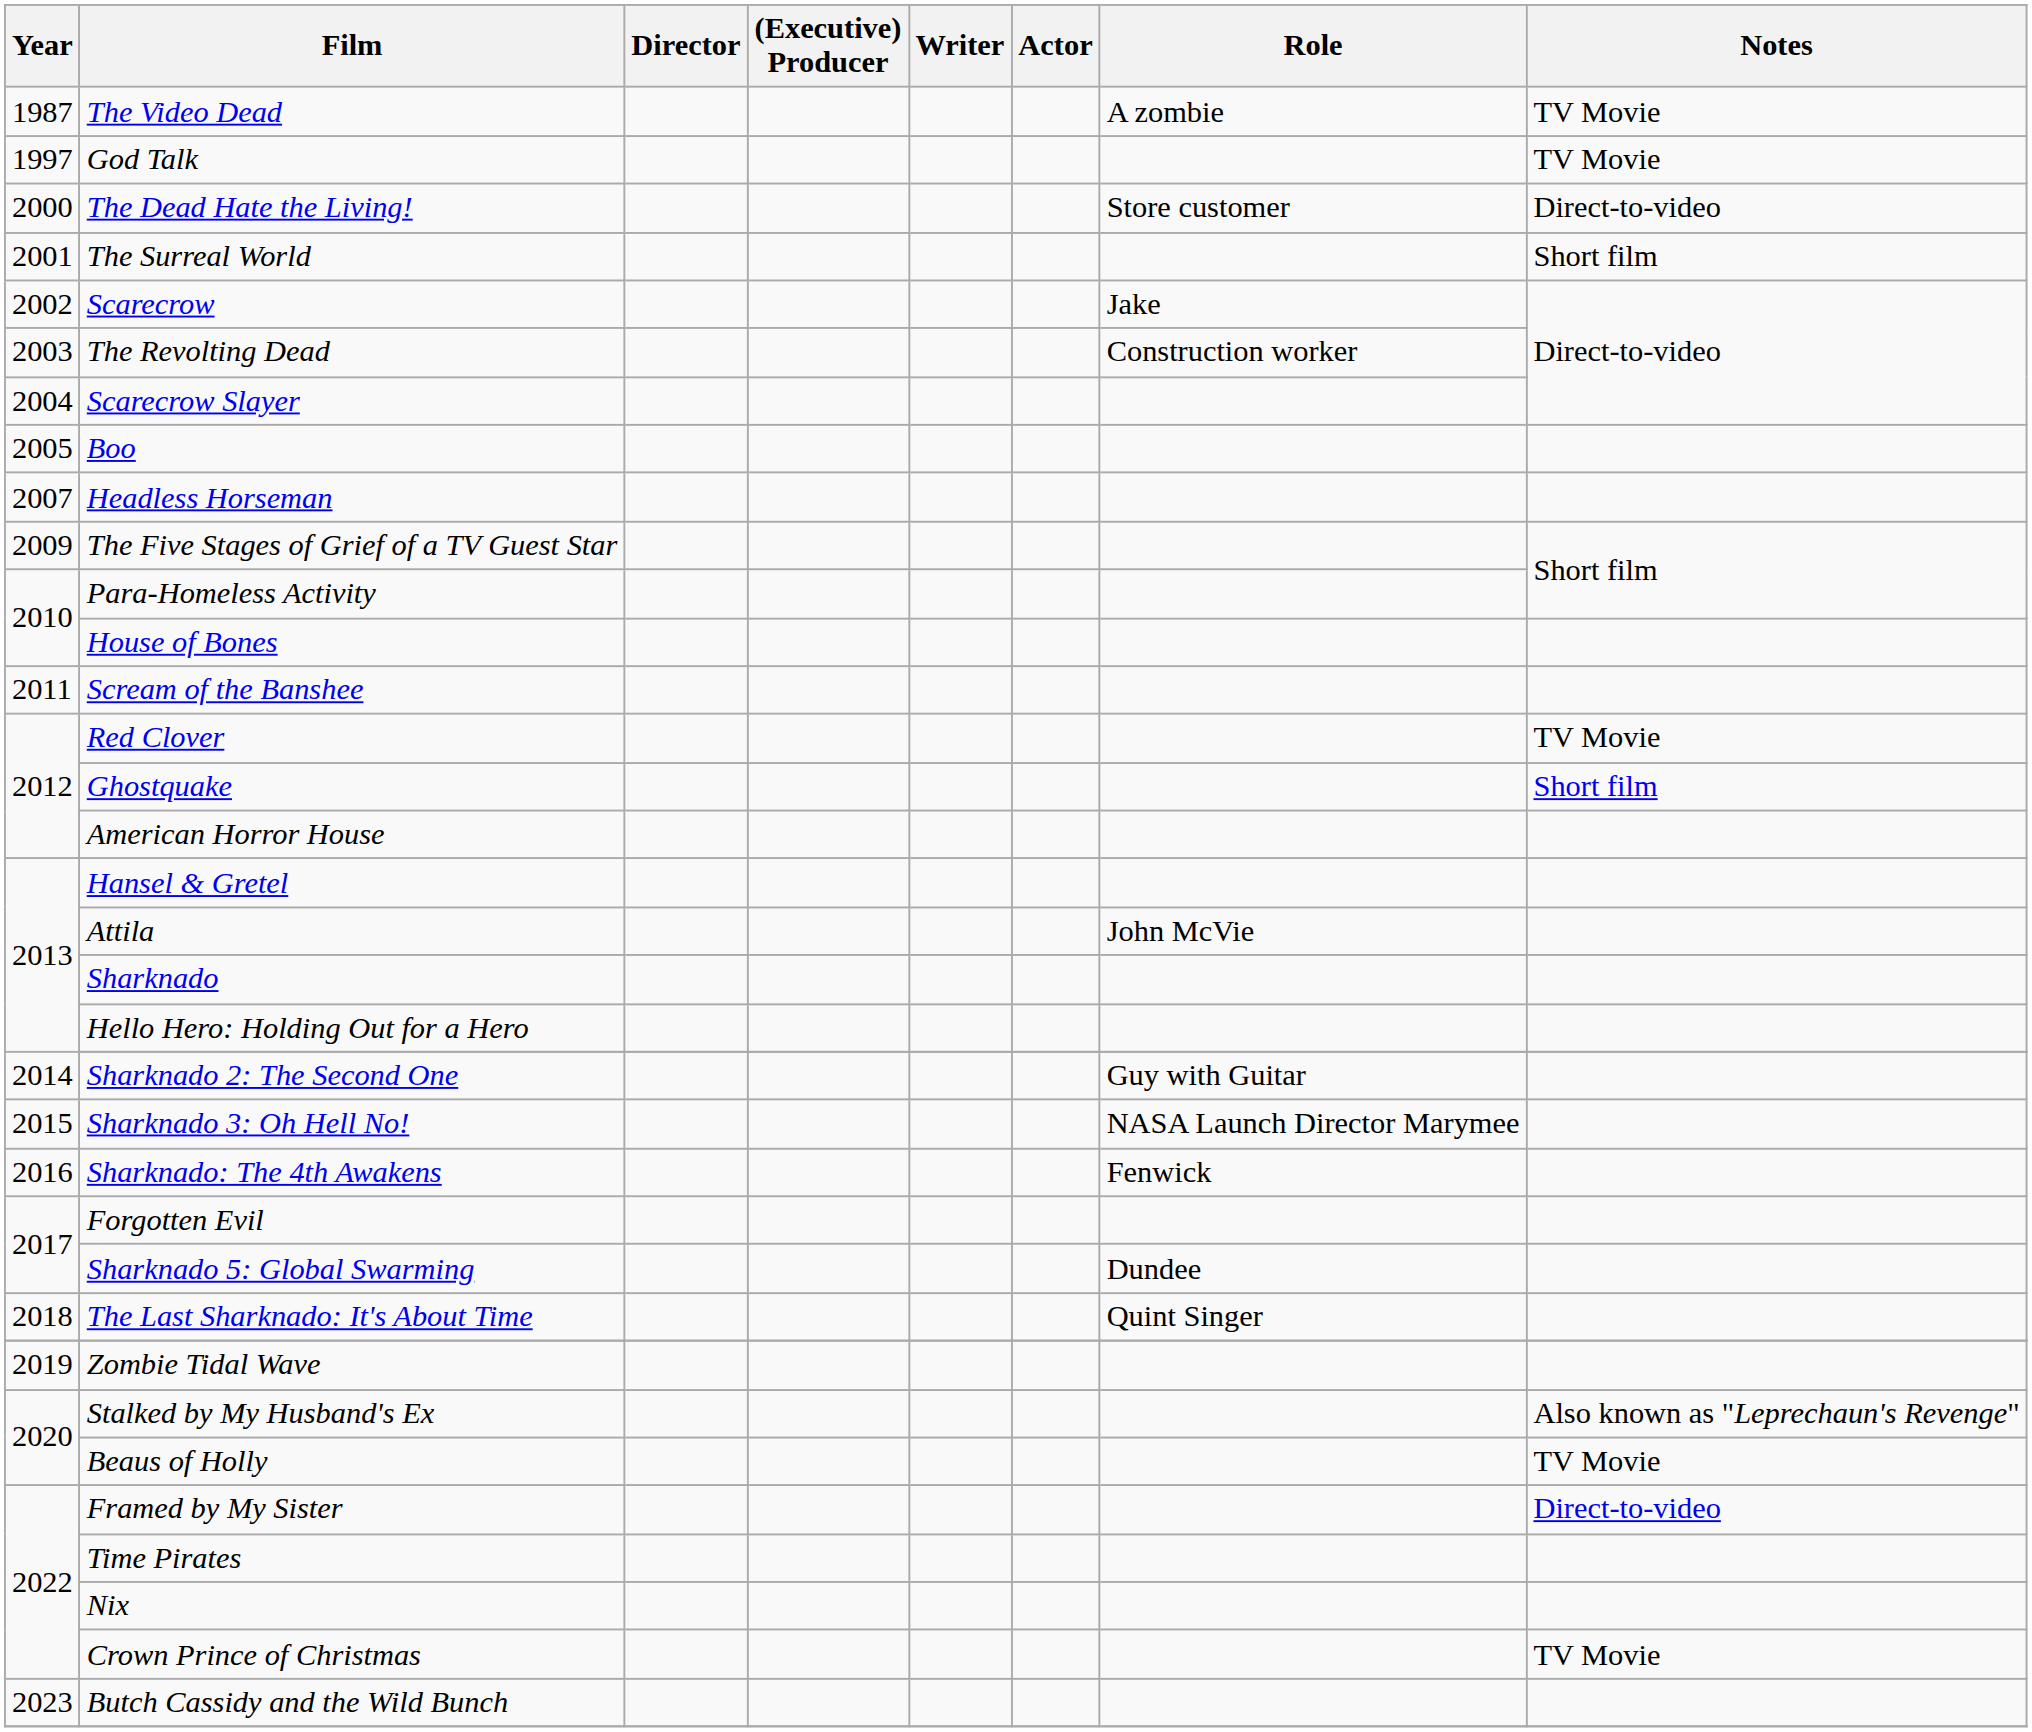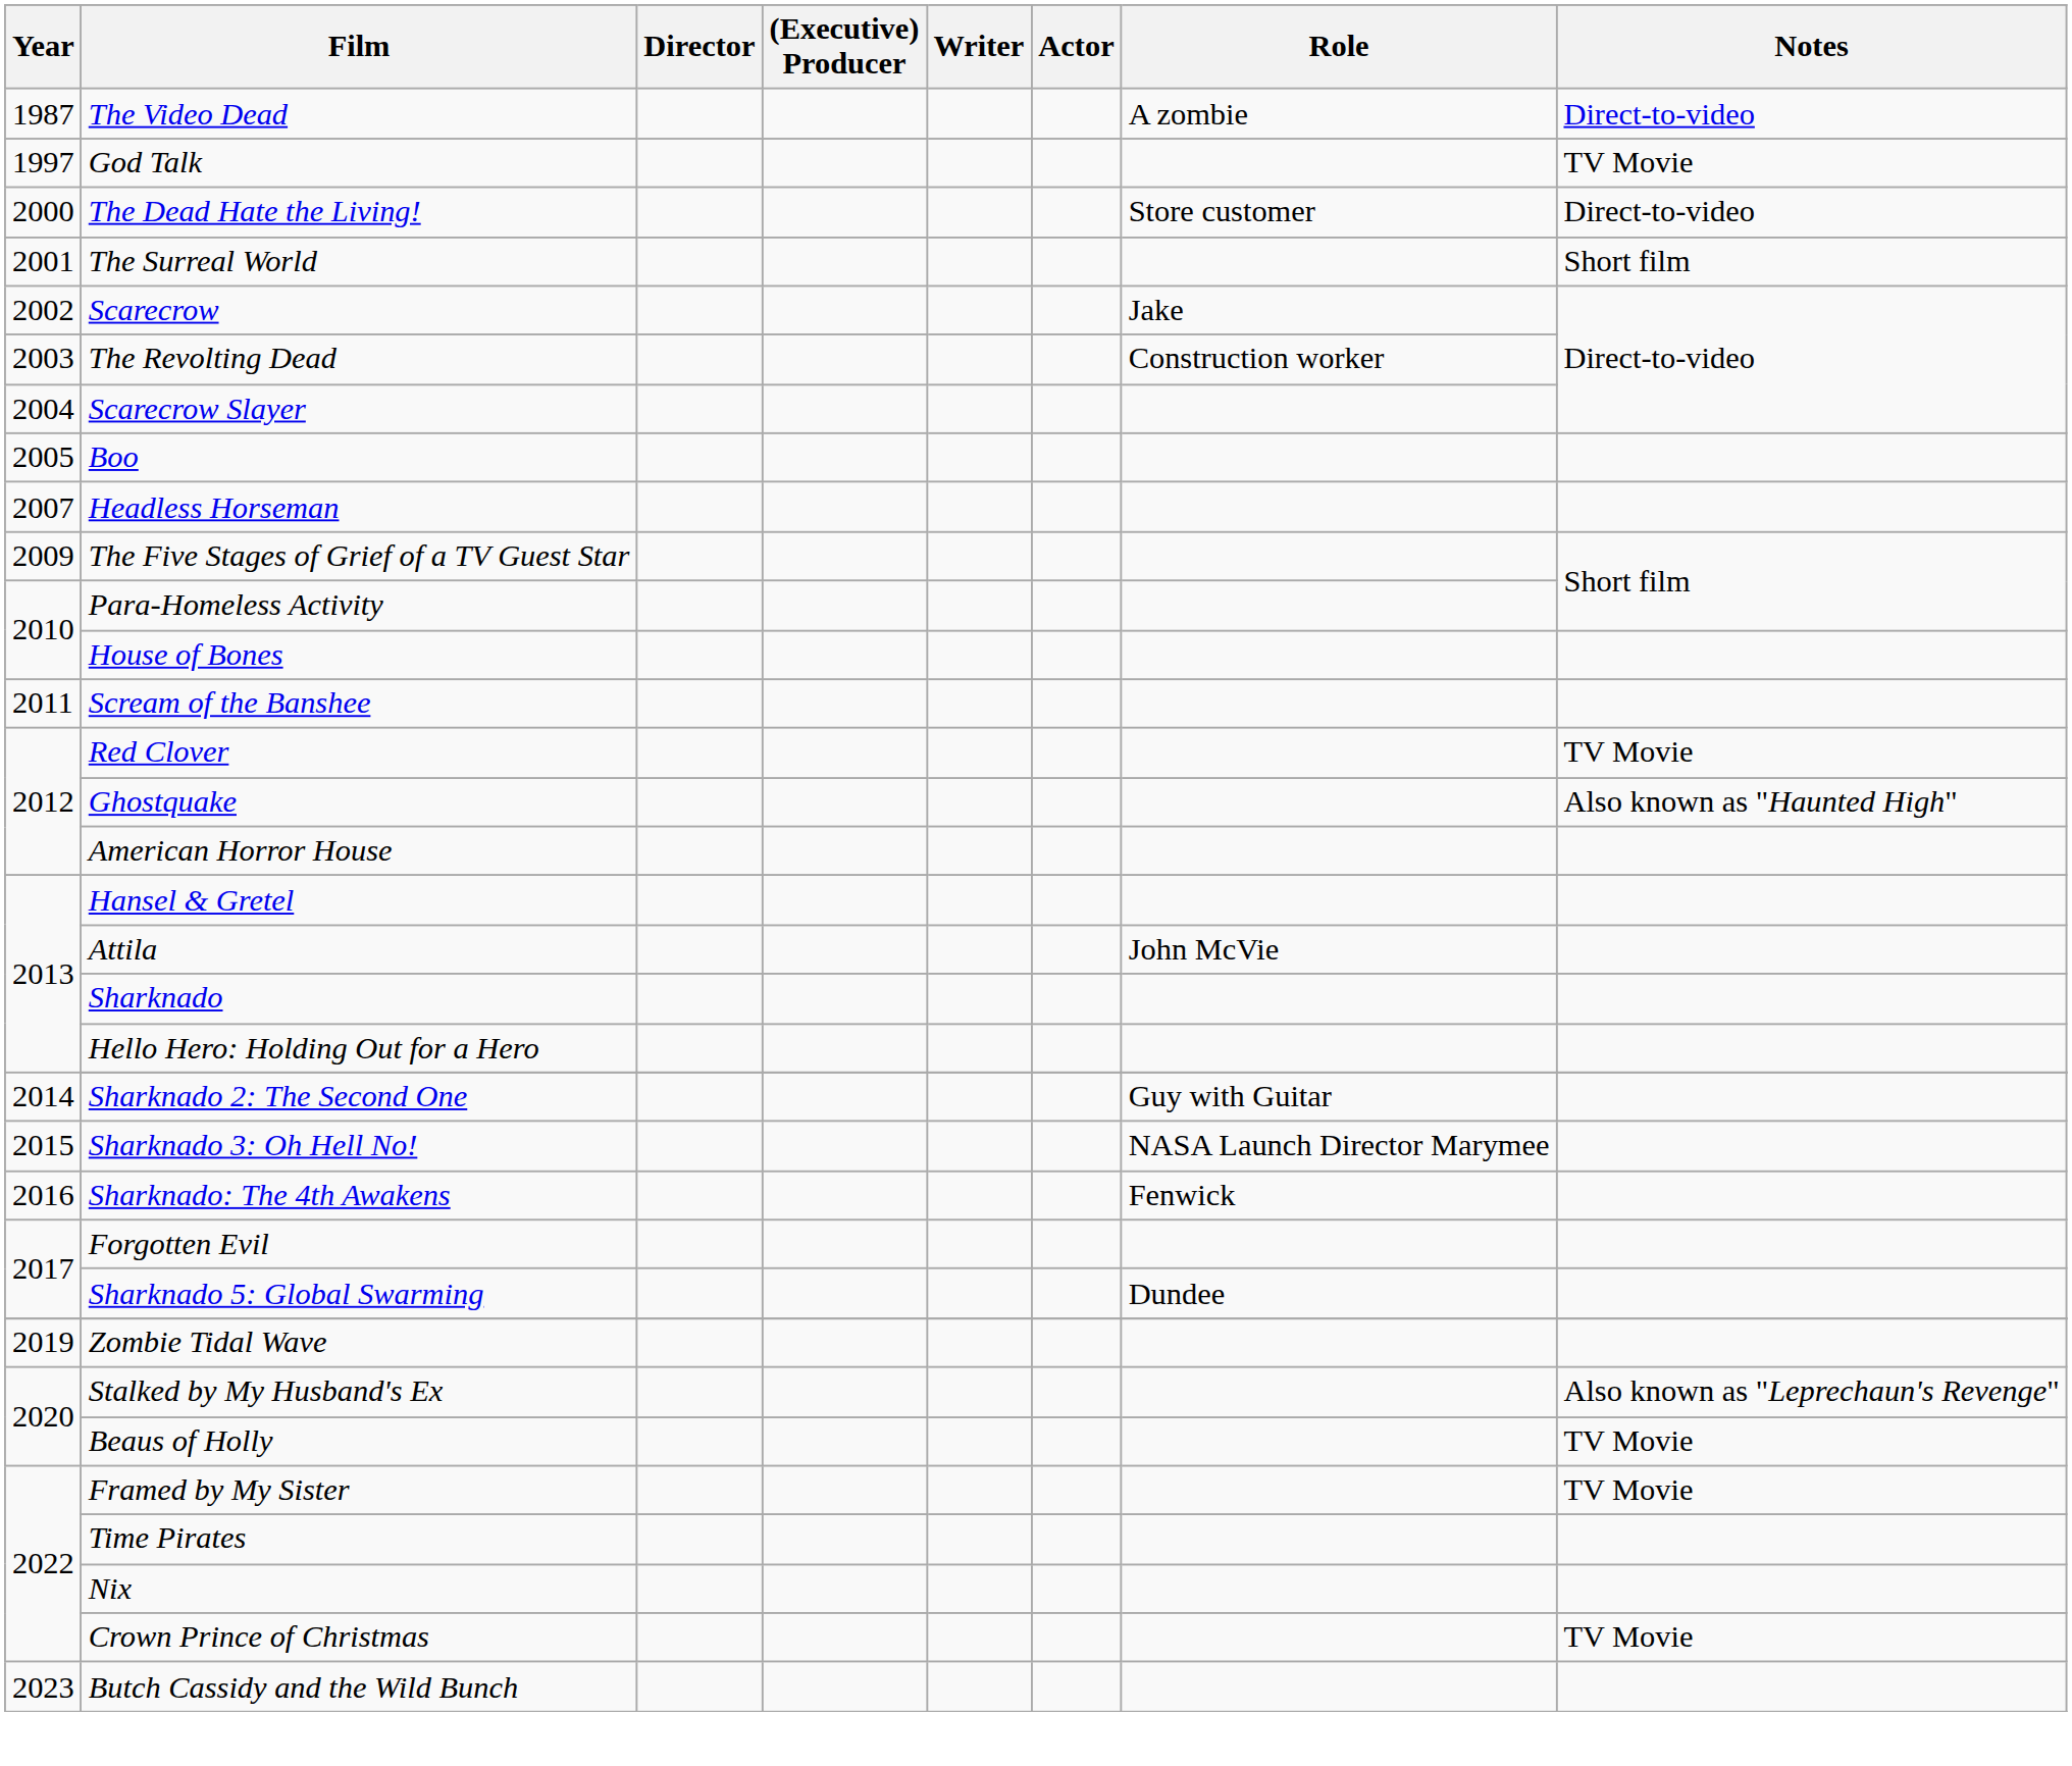The Video Dead | Notes: TV Movie -> Direct-to-video
Ghostquake | Notes: Short film -> Also known as "Haunted High"
- row: 2018 | The Last Sharknado: It's About Time | Quint Singer
Framed by My Sister | Notes: Direct-to-video -> TV Movie
